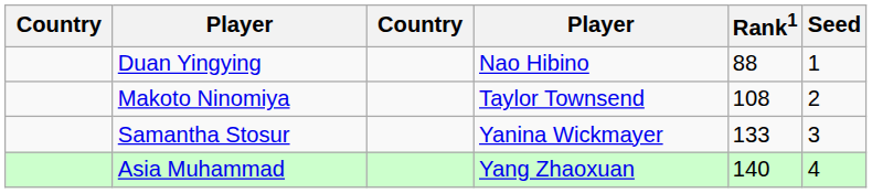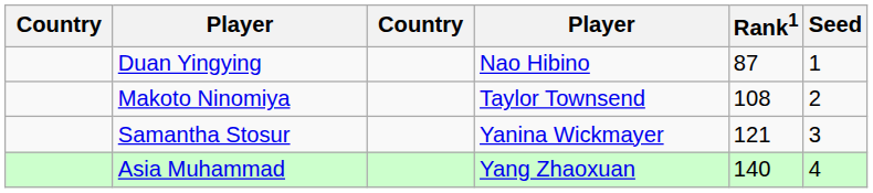Duan Yingying | Rank1: 88 -> 87
Samantha Stosur | Rank1: 133 -> 121
